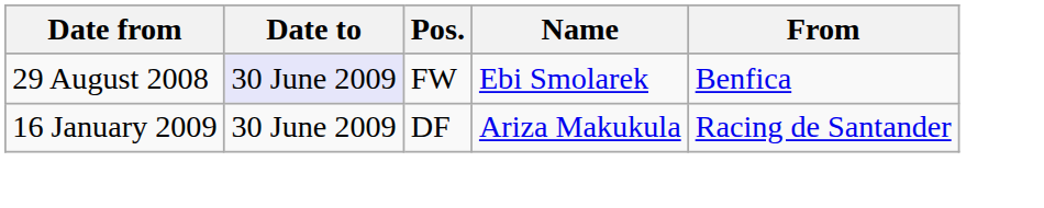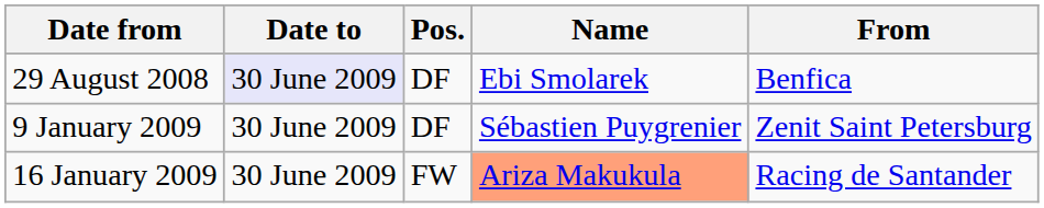29 August 2008 | Pos.: FW -> DF
+ row: 9 January 2009 | 30 June 2009 | DF | Sébastien Puygrenier | Zenit Saint Petersburg
16 January 2009 | Pos.: DF -> FW
16 January 2009 | Name: no background -> lightsalmon background
